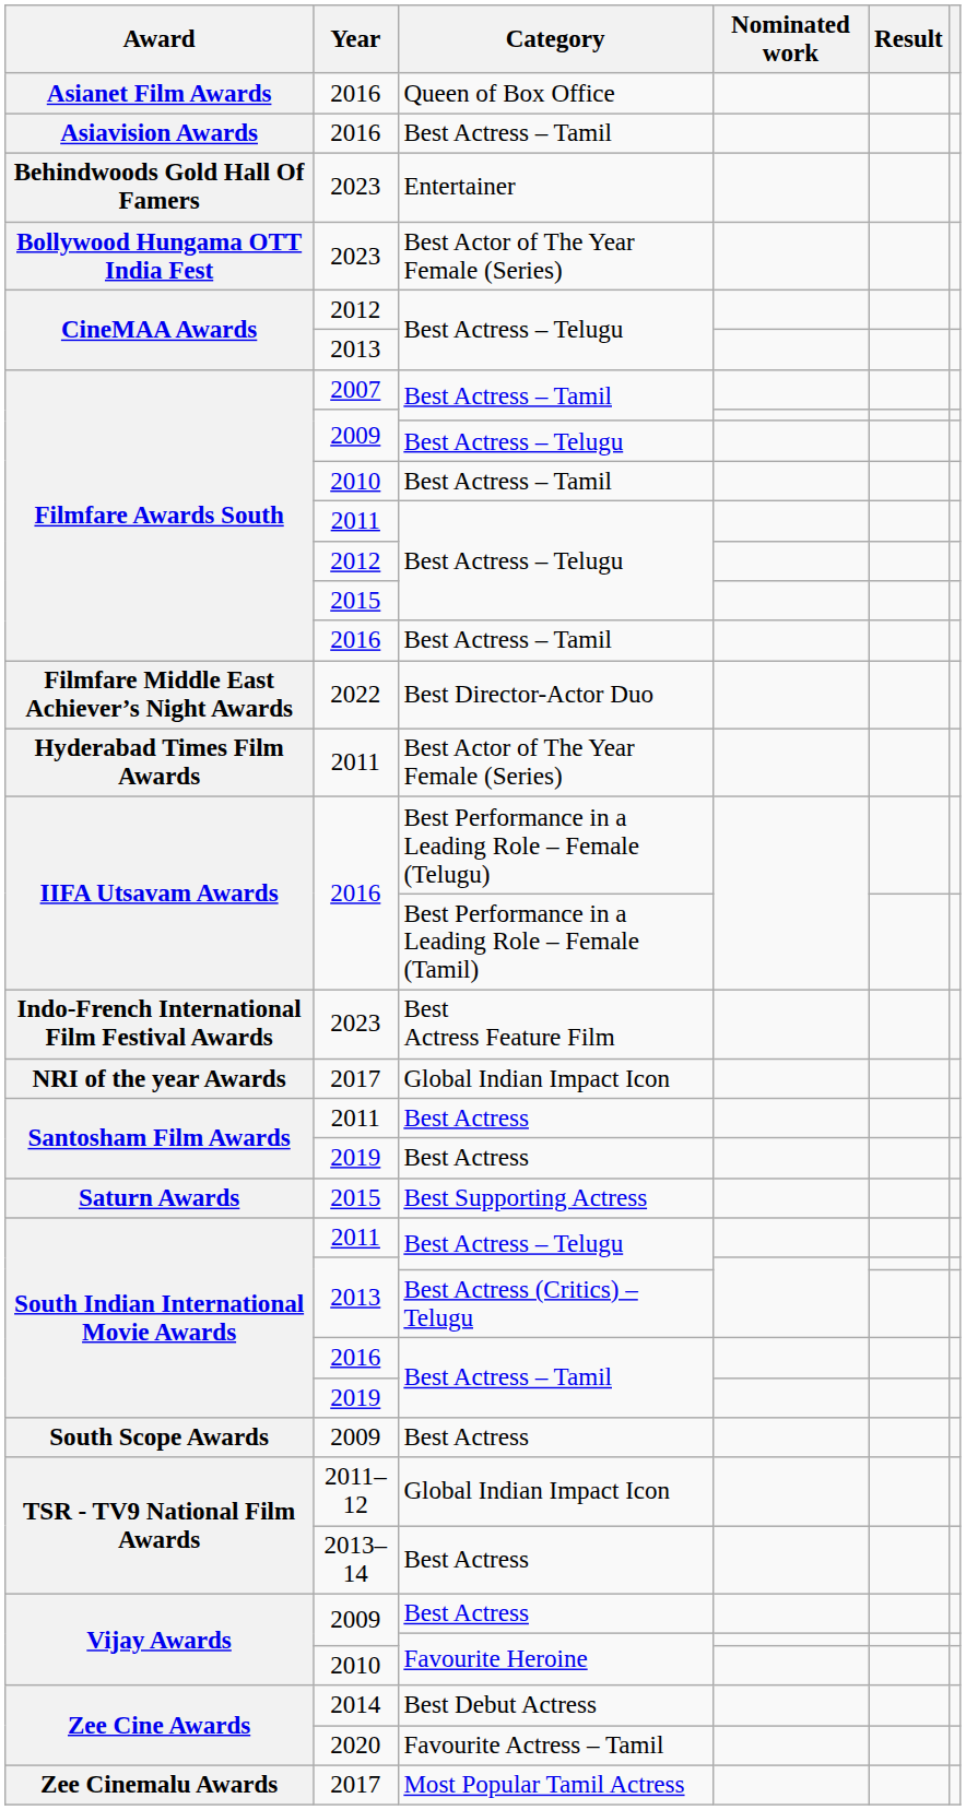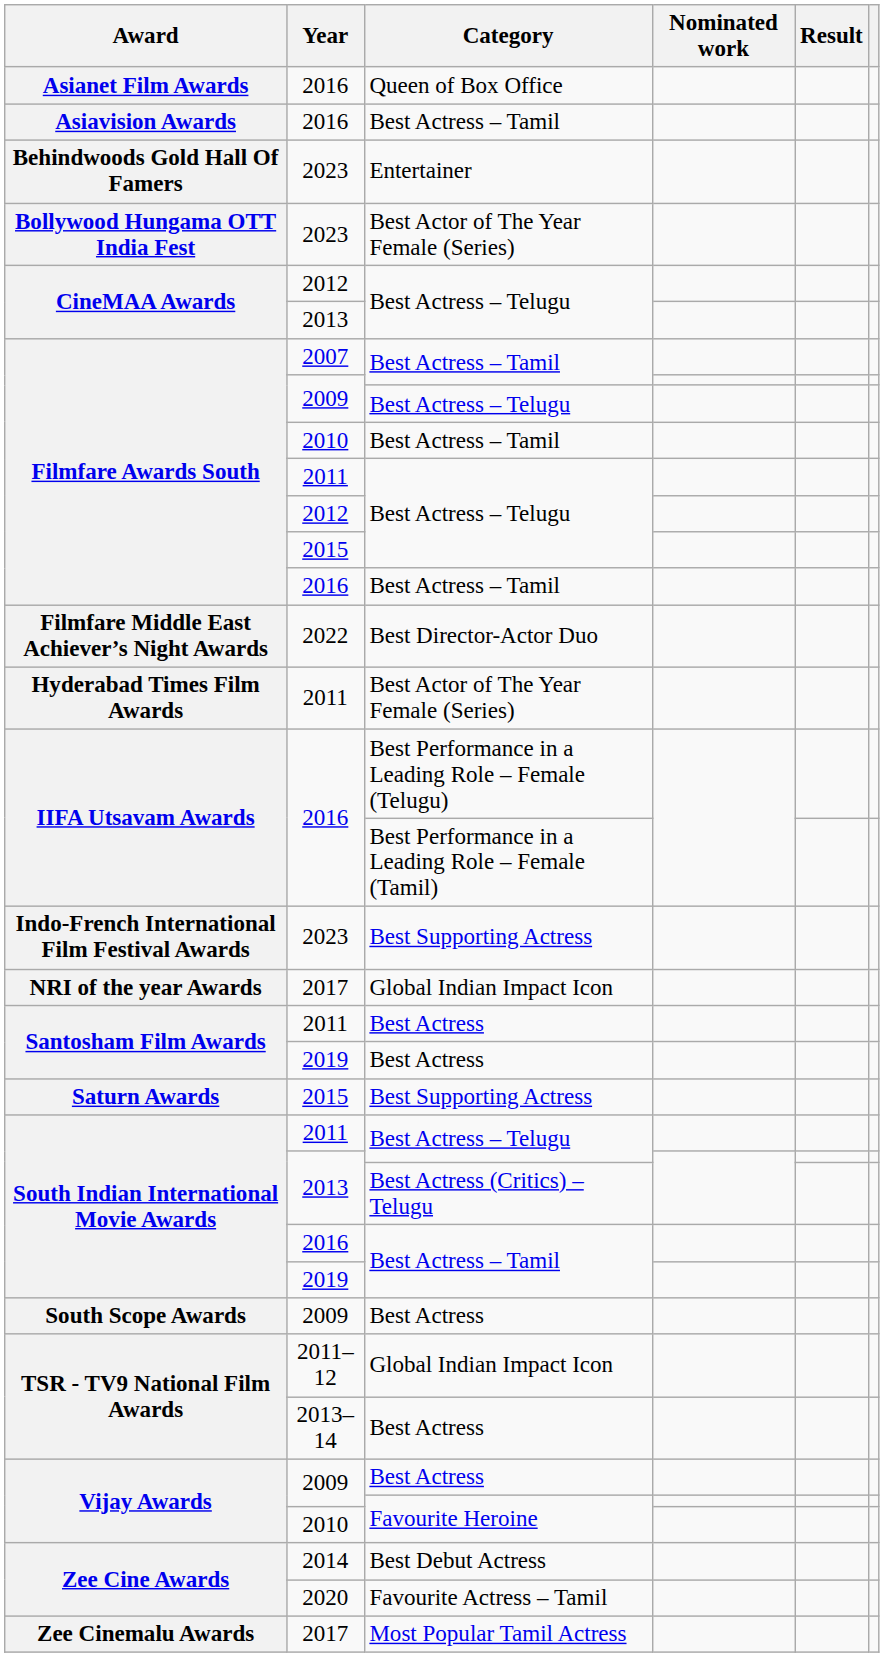Indo-French International Film Festival Awards | Category: Best Actress Feature Film -> Best Supporting Actress
